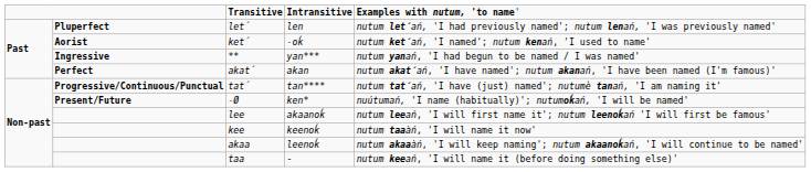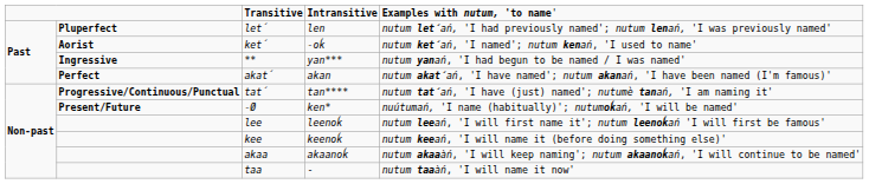lee | column 4: akaanoḱ -> leenoḱ
kee | column 5: nutum taaàń, 'I will name it now' -> nutum keeań, 'I will name it (before doing something else)'
akaa | column 4: leenoḱ -> akaanoḱ
taa | column 5: nutum keeań, 'I will name it (before doing something else)' -> nutum taaàń, 'I will name it now'
